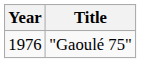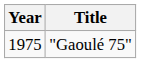"Gaoulé 75" | Year: 1976 -> 1975
